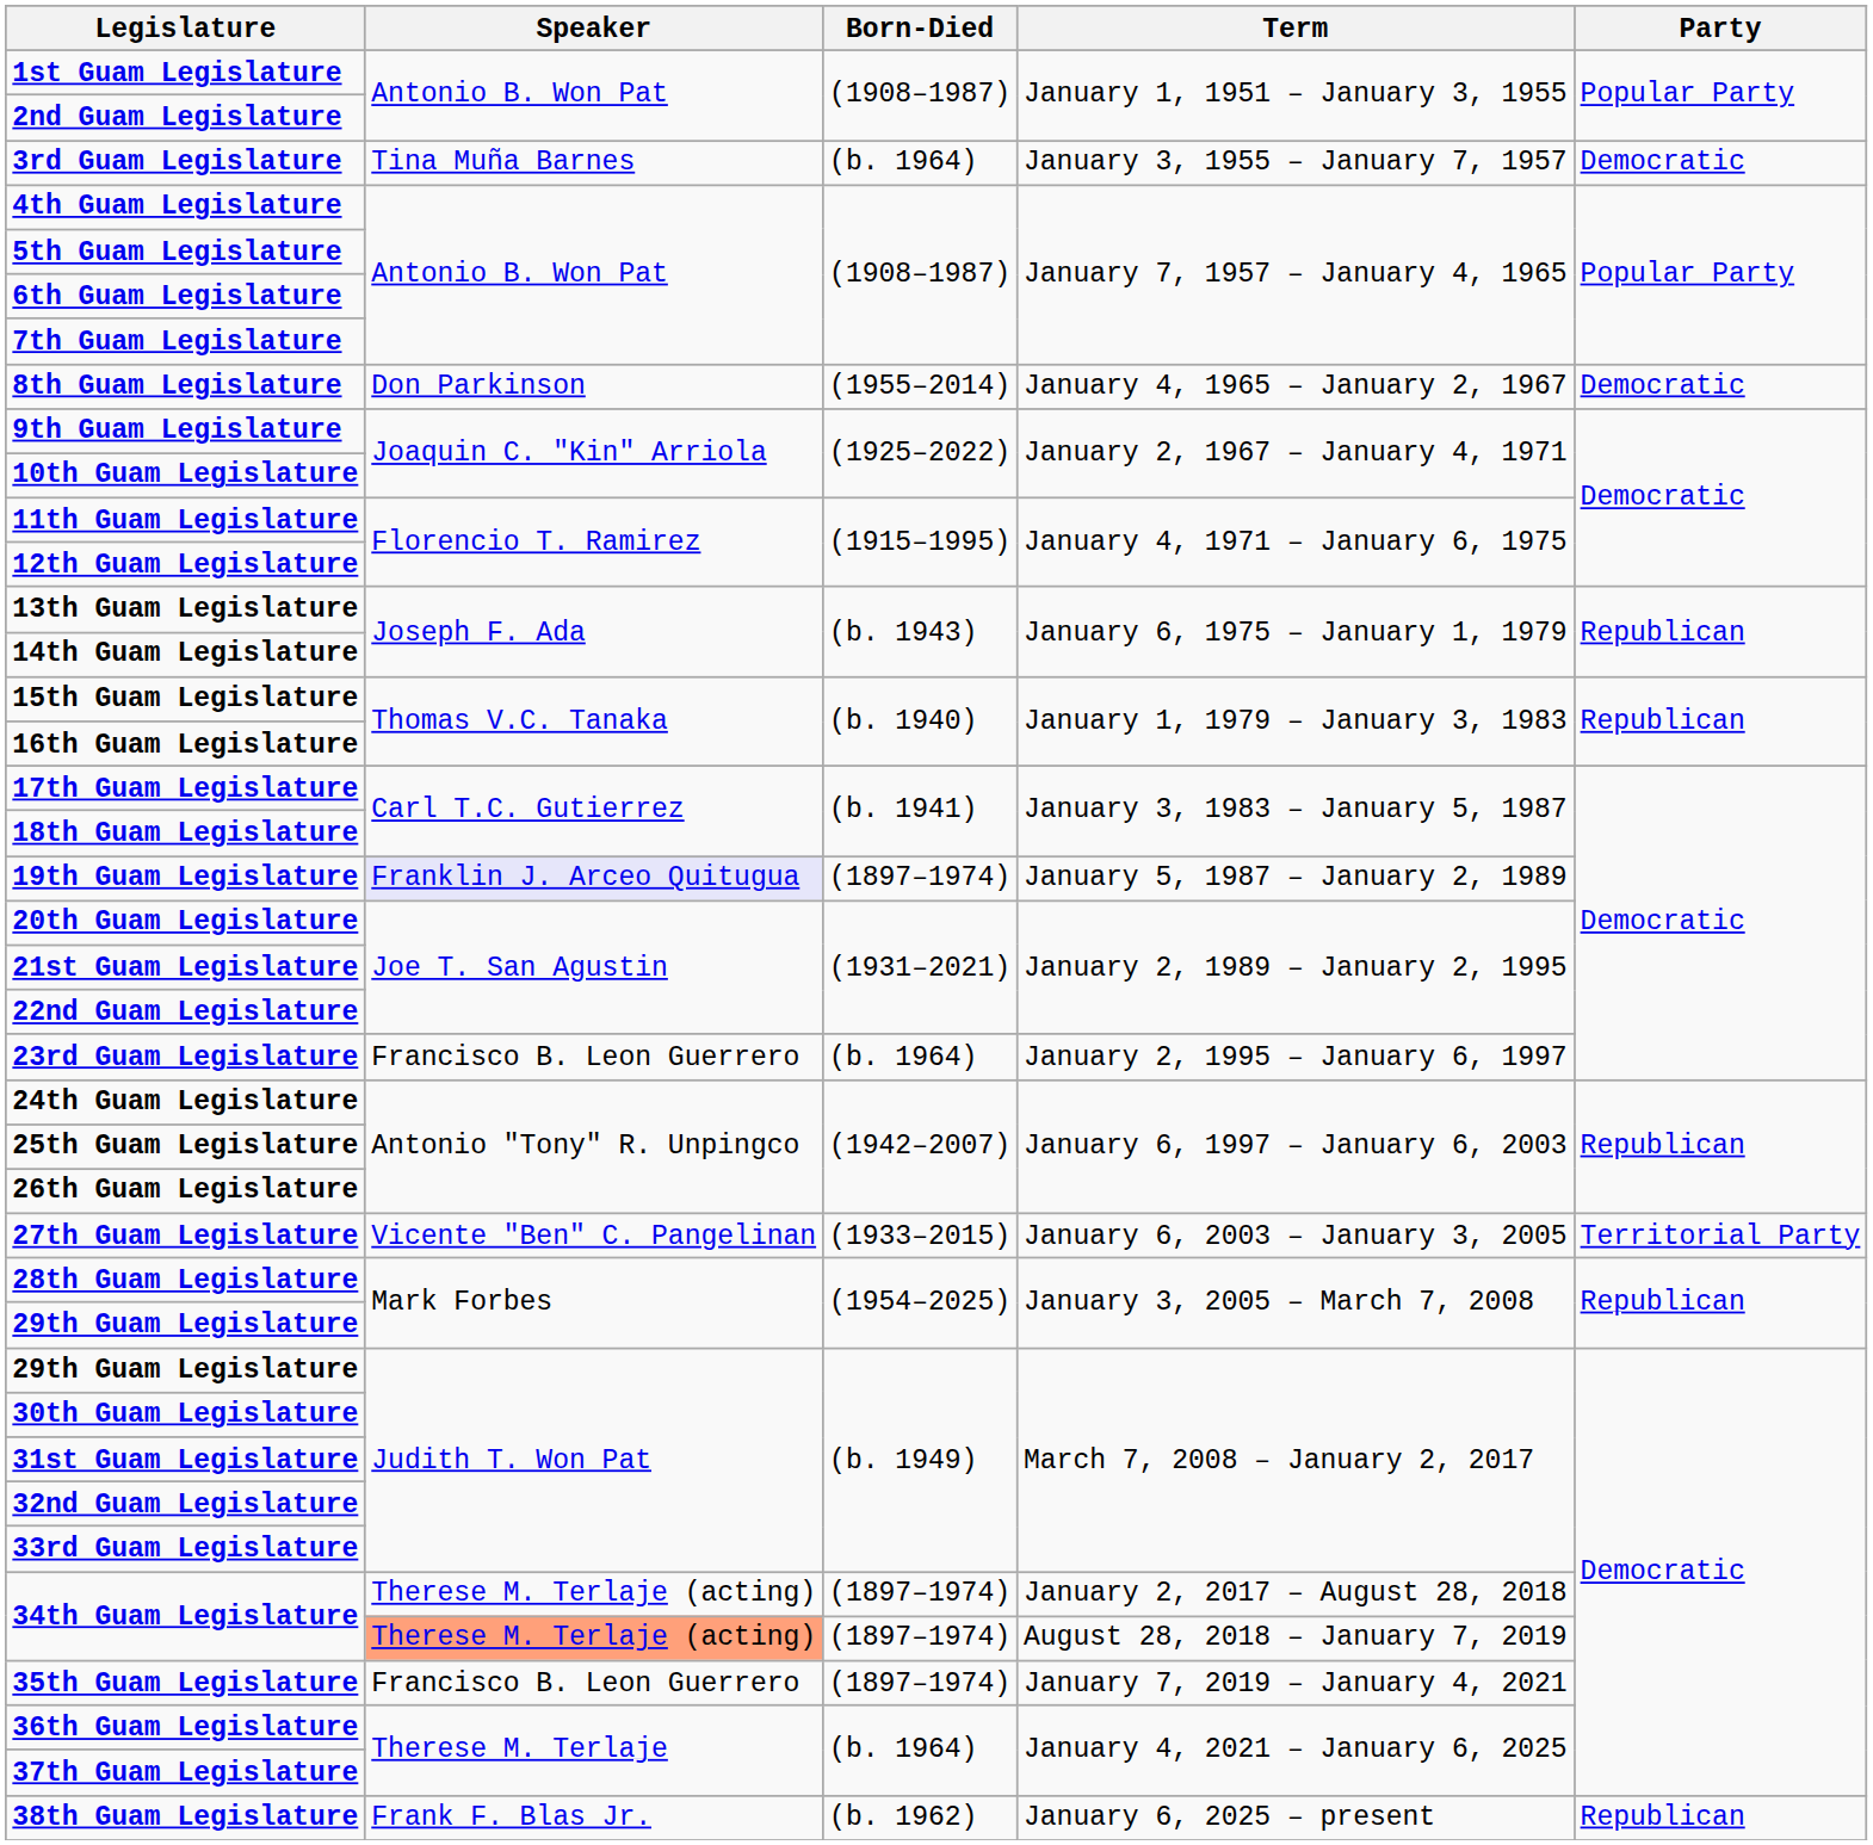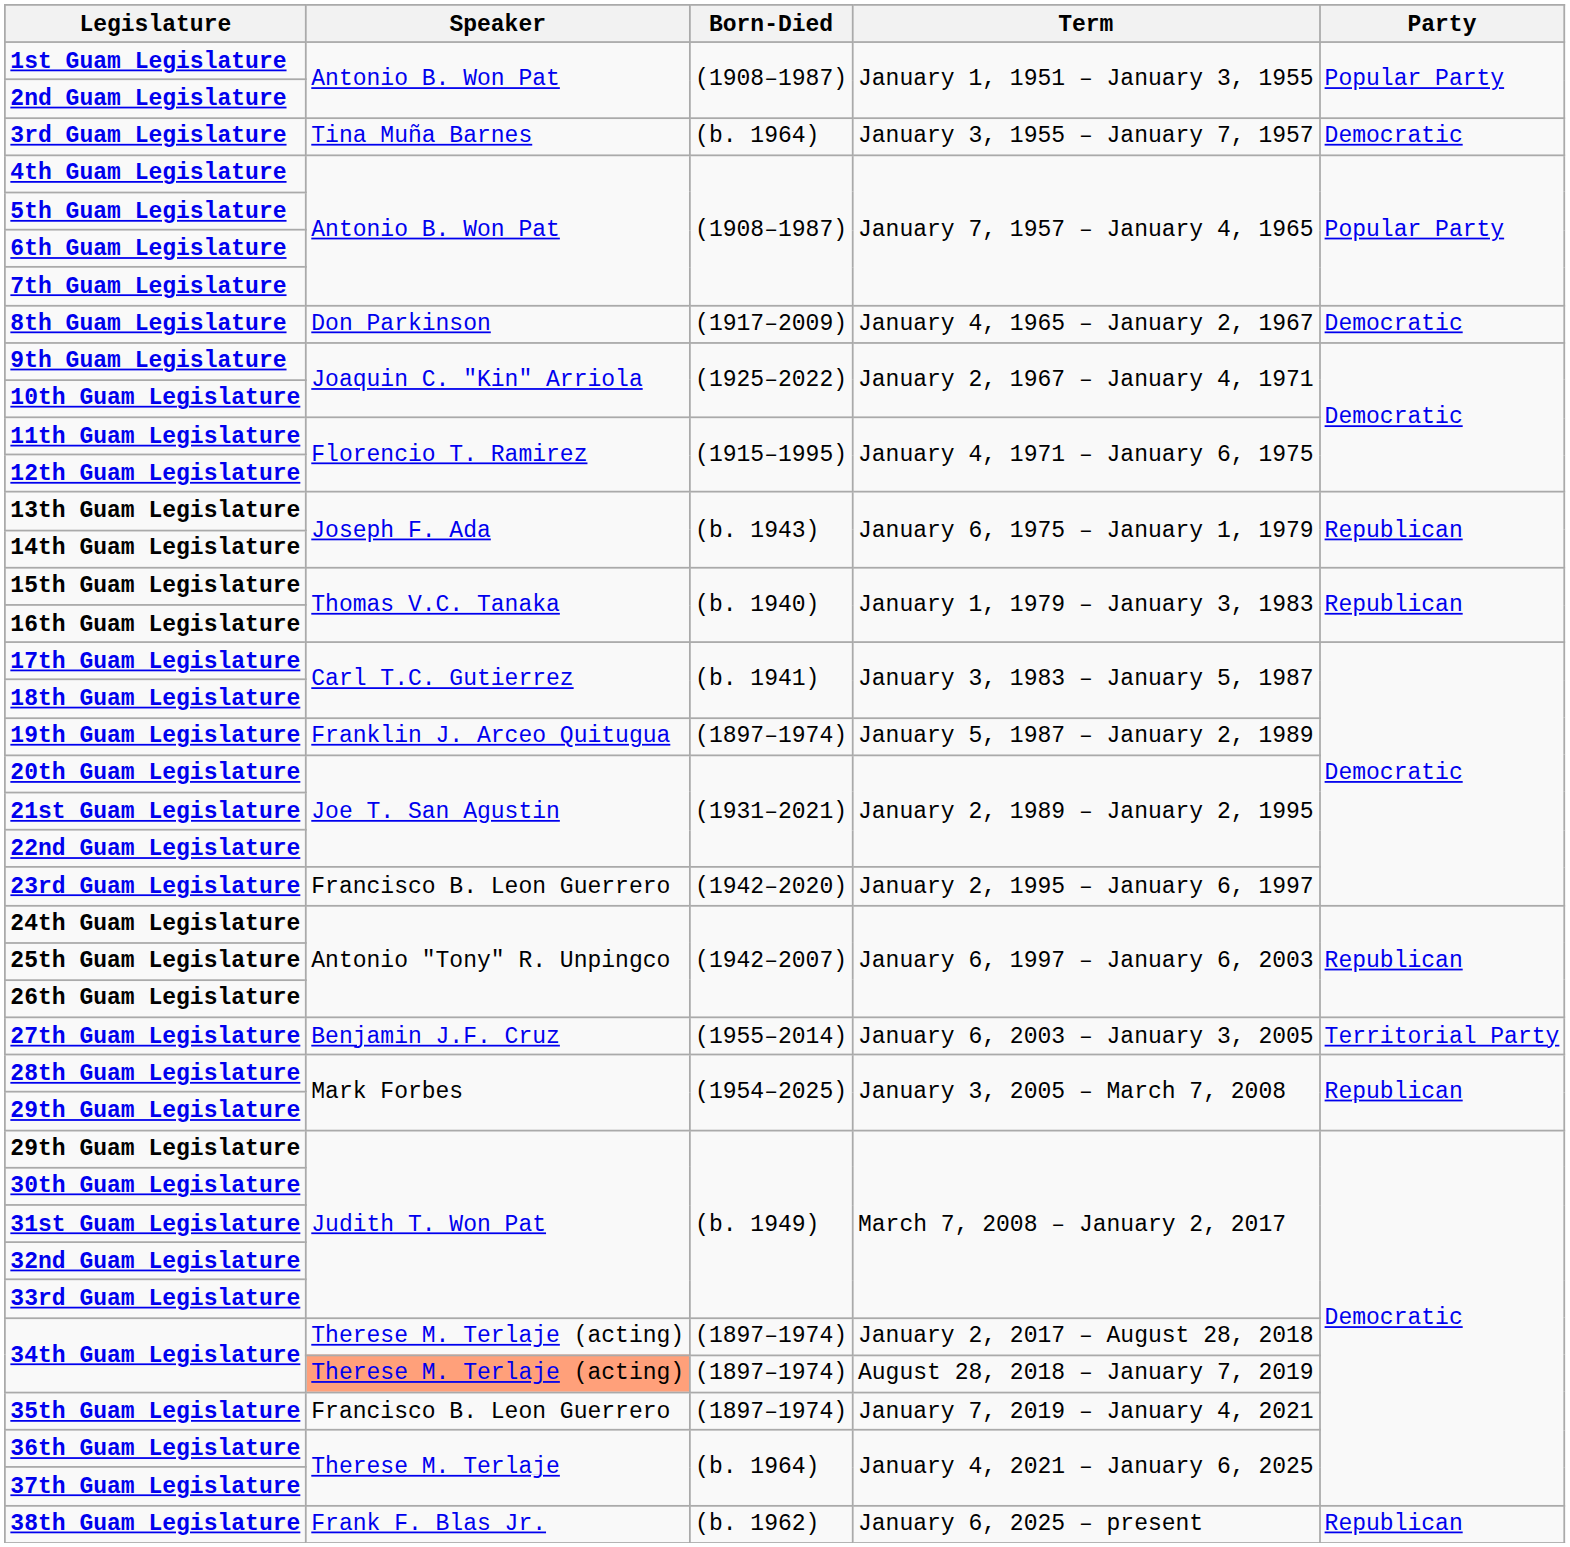8th Guam Legislature | Born-Died: (1955–2014) -> (1917–2009)
19th Guam Legislature | Speaker: lavender background -> no background
23rd Guam Legislature | Born-Died: (b. 1964) -> (1942–2020)
27th Guam Legislature | Speaker: Vicente "Ben" C. Pangelinan -> Benjamin J.F. Cruz
27th Guam Legislature | Born-Died: (1933–2015) -> (1955–2014)
